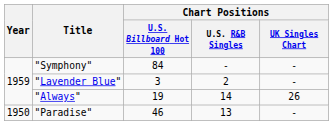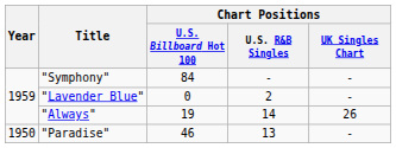"Lavender Blue" | Chart Positions / U.S. Billboard Hot 100: 3 -> 0
